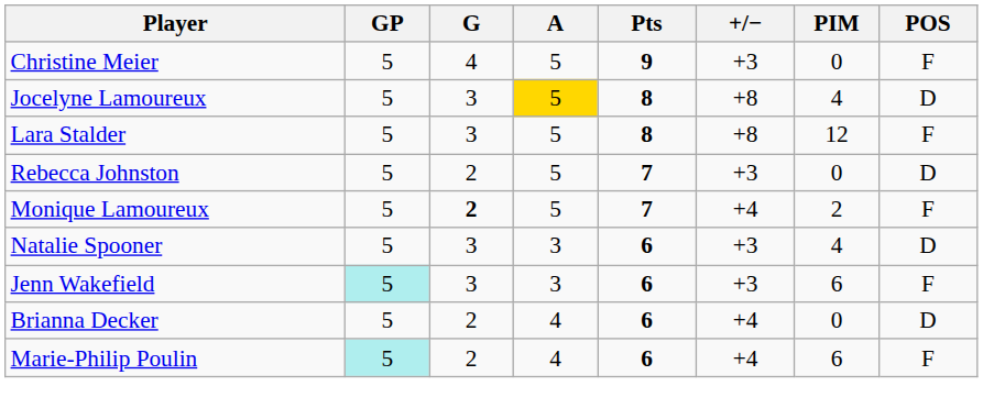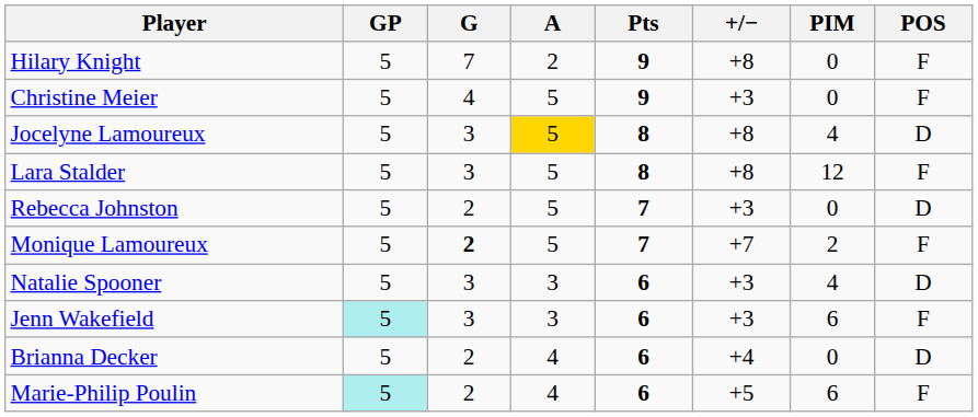+ row: Hilary Knight | 5 | 7 | 2 | 9 | +8 | 0 | F
Monique Lamoureux | +/−: +4 -> +7
Marie-Philip Poulin | +/−: +4 -> +5
